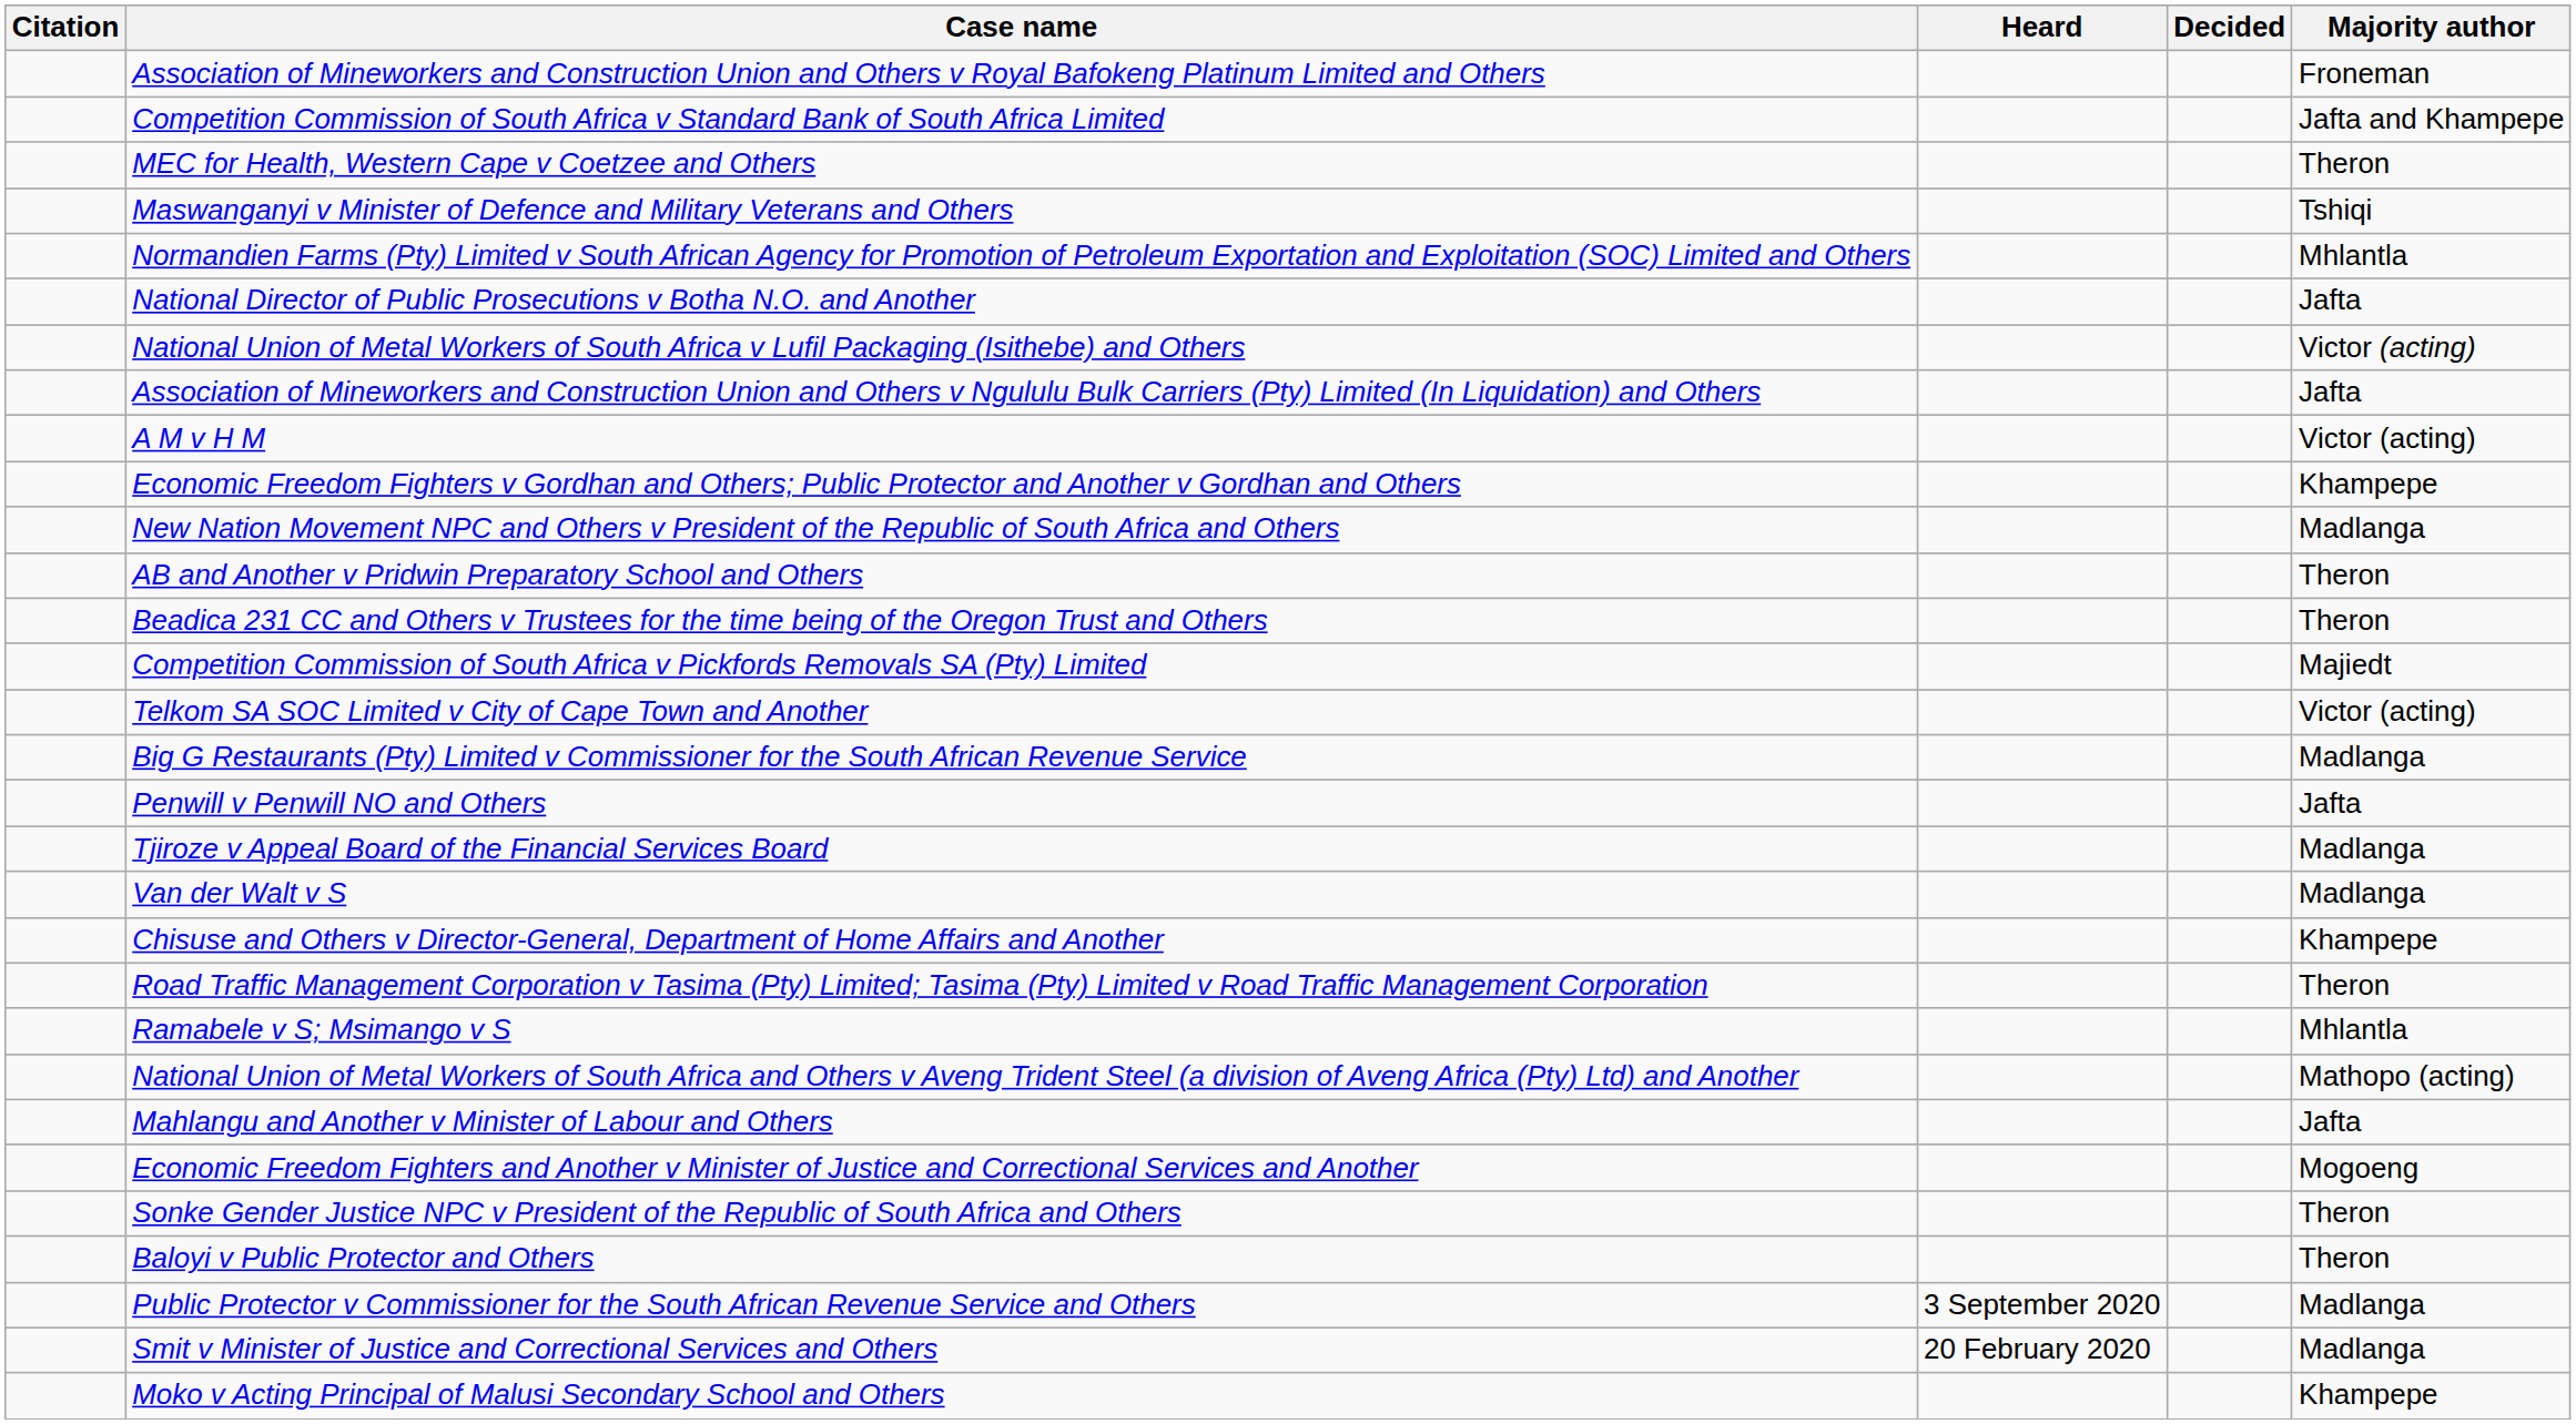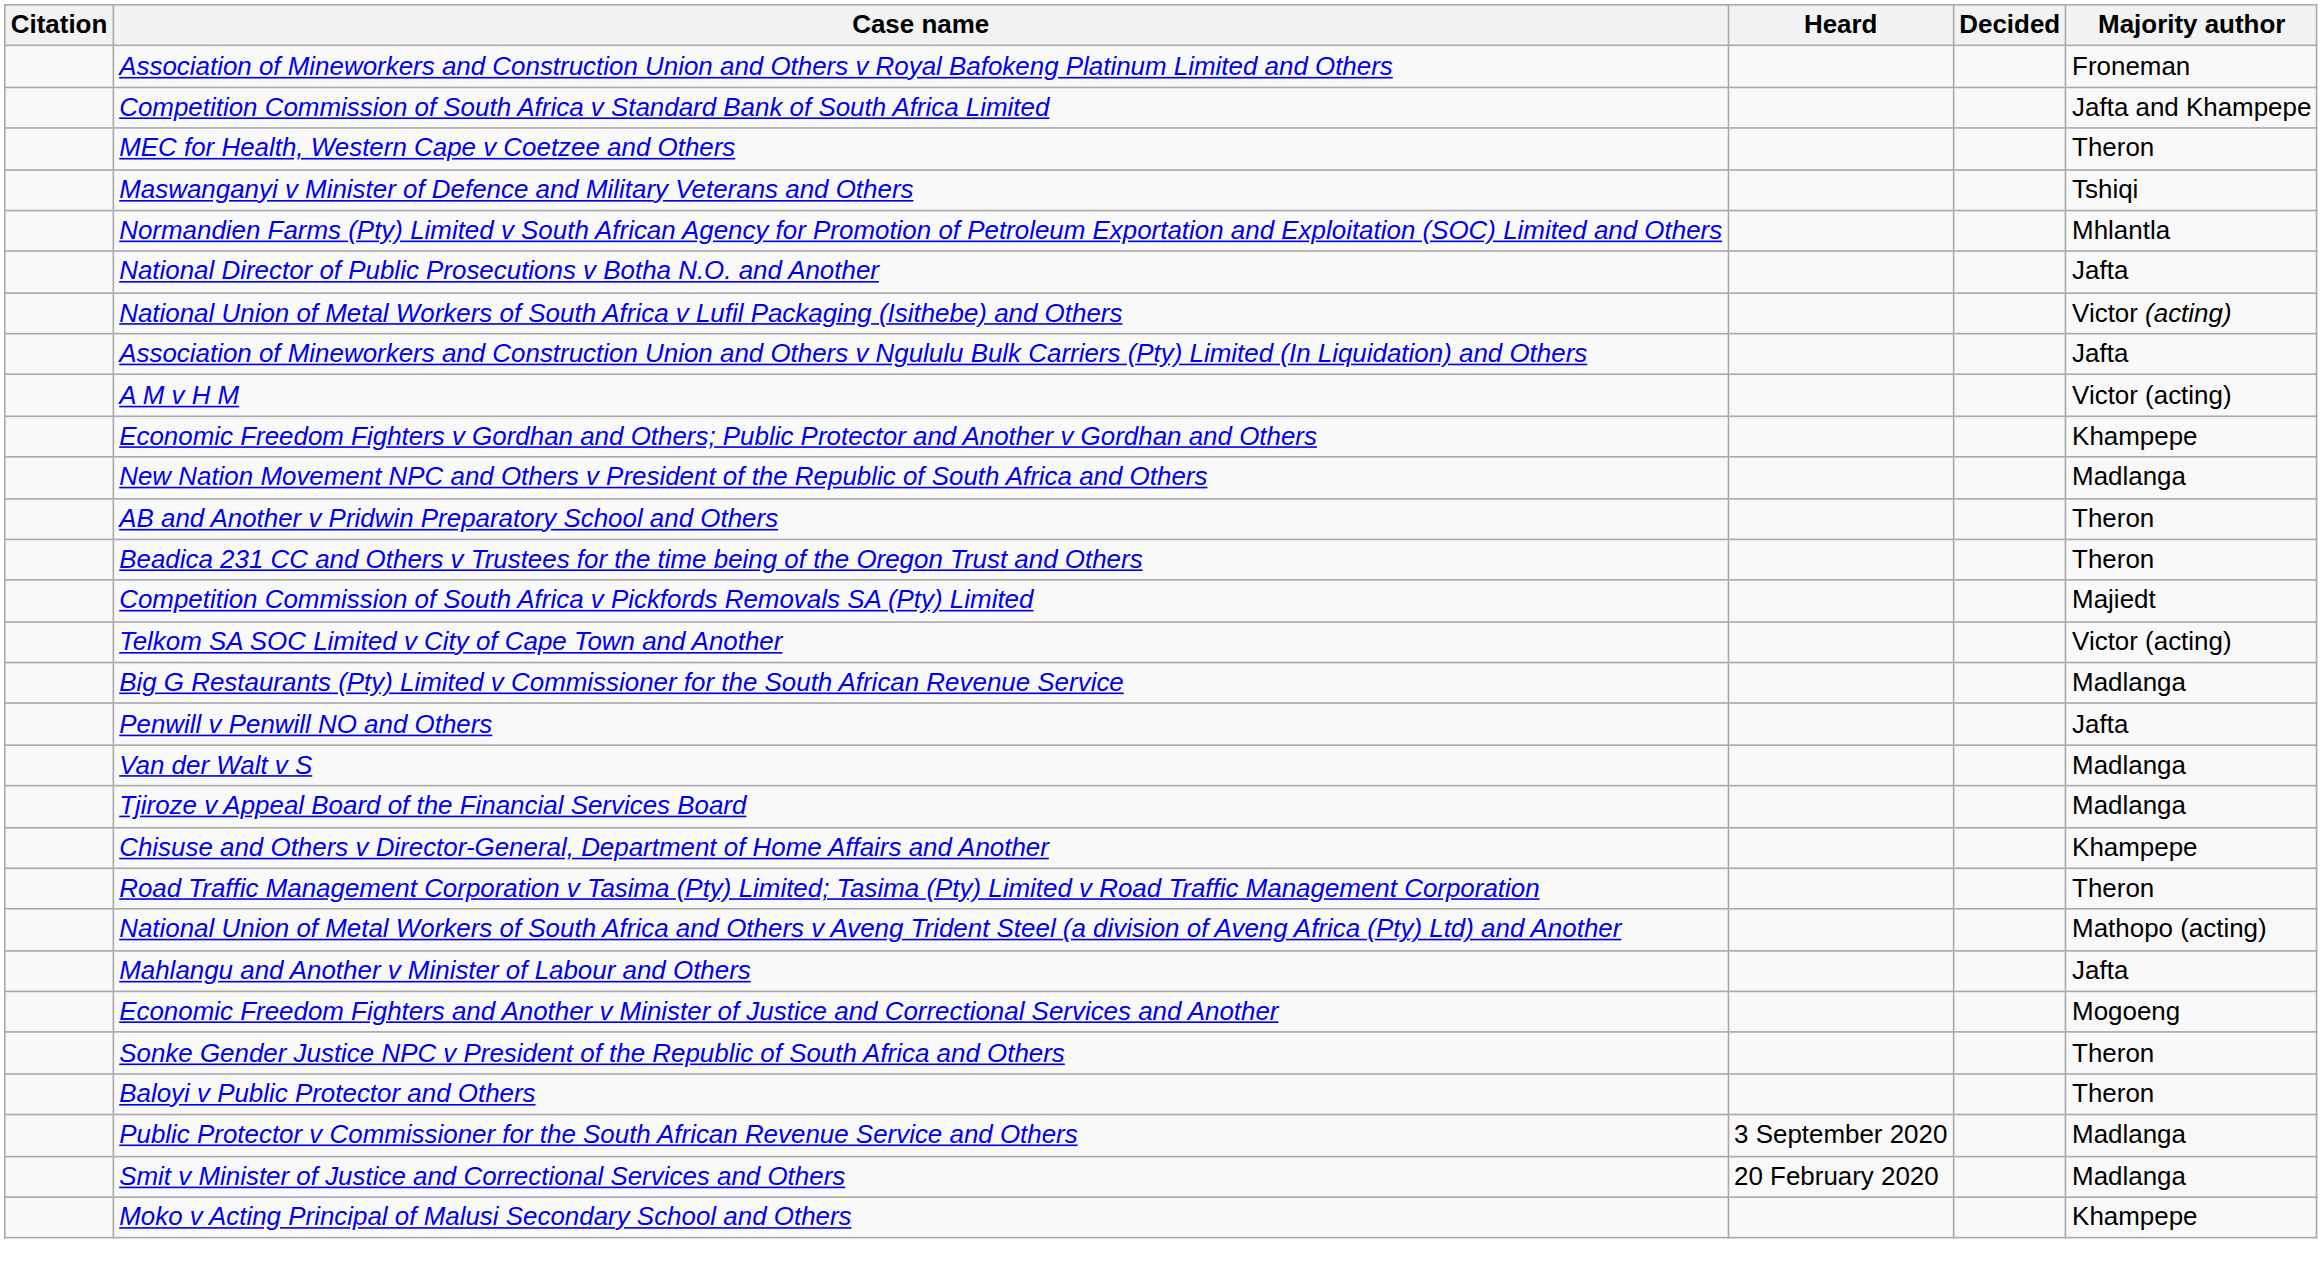rows swapped: Tjiroze v Appeal Board of the Financial Services Board <-> Van der Walt v S
- row: Ramabele v S; Msimango v S | Mhlantla
